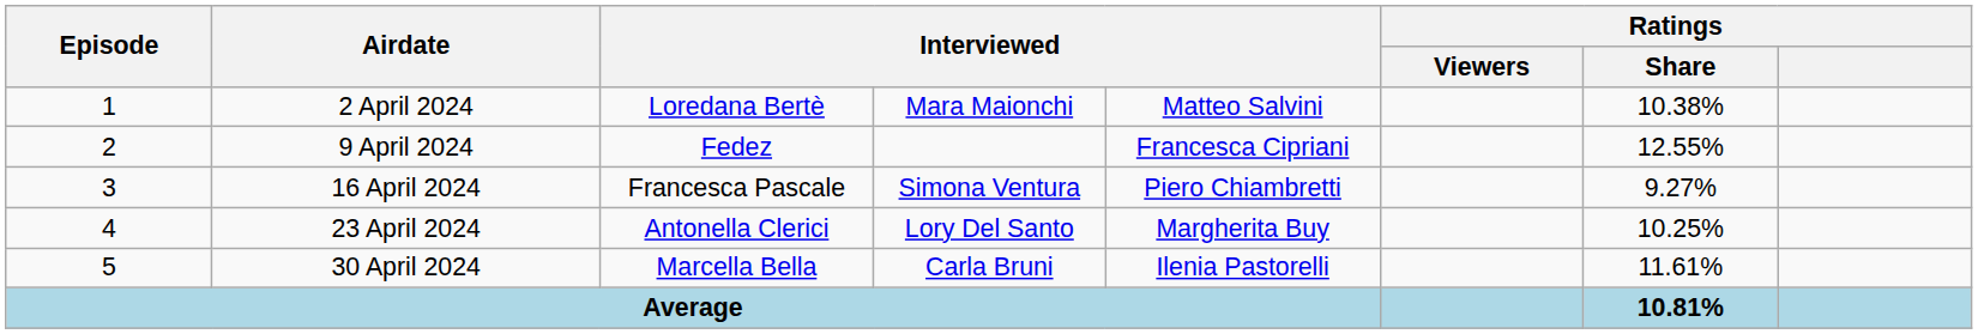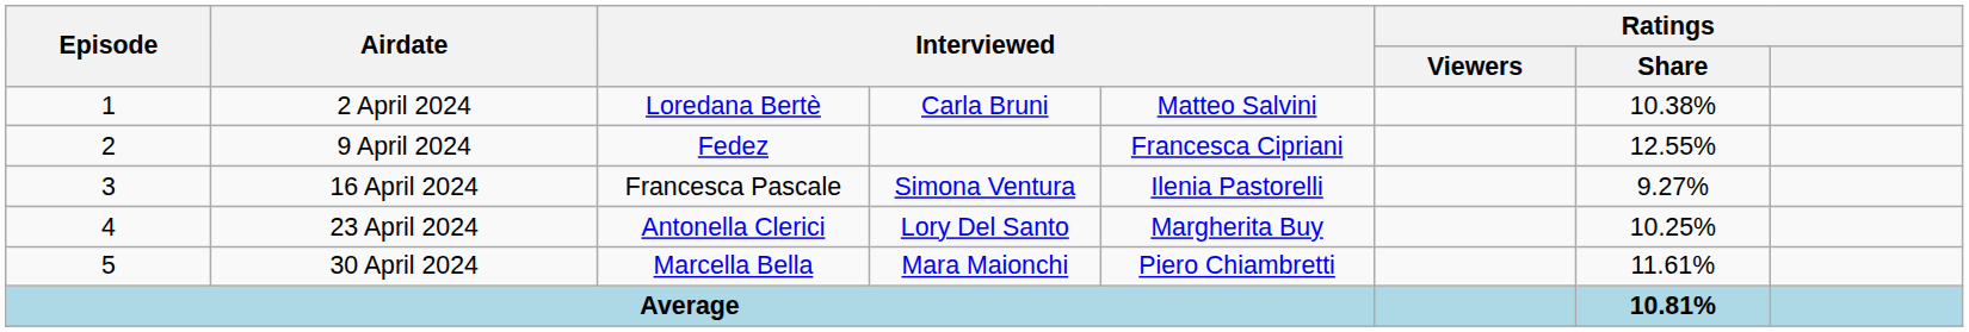2 April 2024 | column 4: Mara Maionchi -> Carla Bruni
16 April 2024 | column 5: Piero Chiambretti -> Ilenia Pastorelli
30 April 2024 | column 4: Carla Bruni -> Mara Maionchi
30 April 2024 | column 5: Ilenia Pastorelli -> Piero Chiambretti
